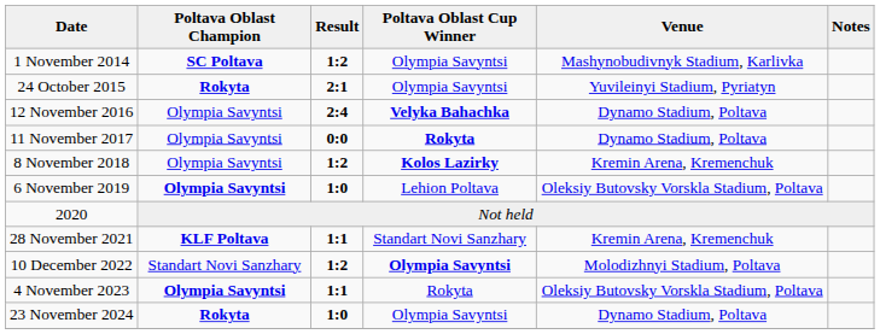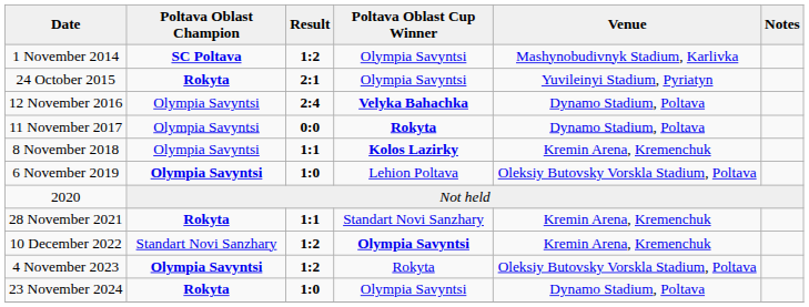8 November 2018 | Result: 1:2 -> 1:1
28 November 2021 | Poltava Oblast Champion: KLF Poltava -> Rokyta
10 December 2022 | Venue: Molodizhnyi Stadium, Poltava -> Kremin Arena, Kremenchuk
4 November 2023 | Result: 1:1 -> 1:2
